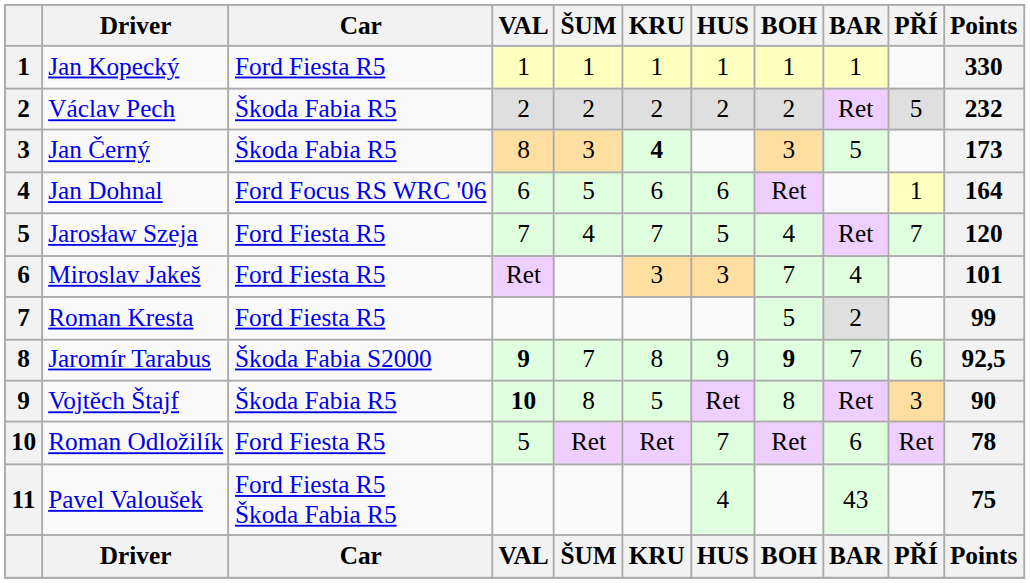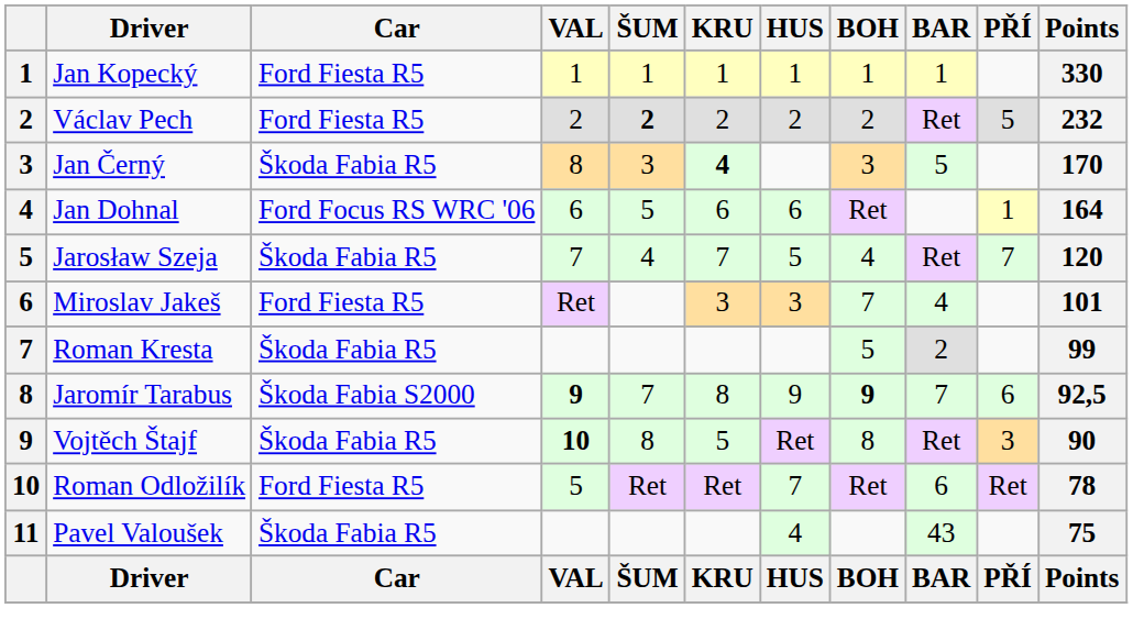Václav Pech | Car: Škoda Fabia R5 -> Ford Fiesta R5
Václav Pech | ŠUM: normal -> bold
Jan Černý | Points: 173 -> 170
Jarosław Szeja | Car: Ford Fiesta R5 -> Škoda Fabia R5
Roman Kresta | Car: Ford Fiesta R5 -> Škoda Fabia R5
Pavel Valoušek | Car: Ford Fiesta R5 Škoda Fabia R5 -> Škoda Fabia R5
